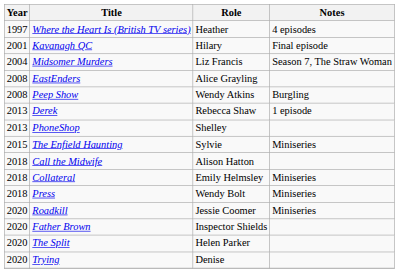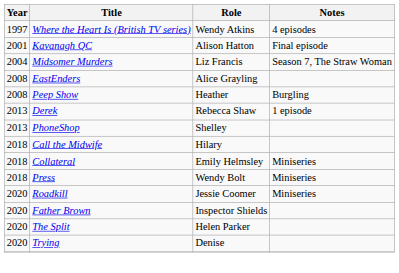Where the Heart Is (British TV series) | Role: Heather -> Wendy Atkins
Kavanagh QC | Role: Hilary -> Alison Hatton
Peep Show | Role: Wendy Atkins -> Heather
- row: 2015 | The Enfield Haunting | Sylvie | Miniseries
Call the Midwife | Role: Alison Hatton -> Hilary
